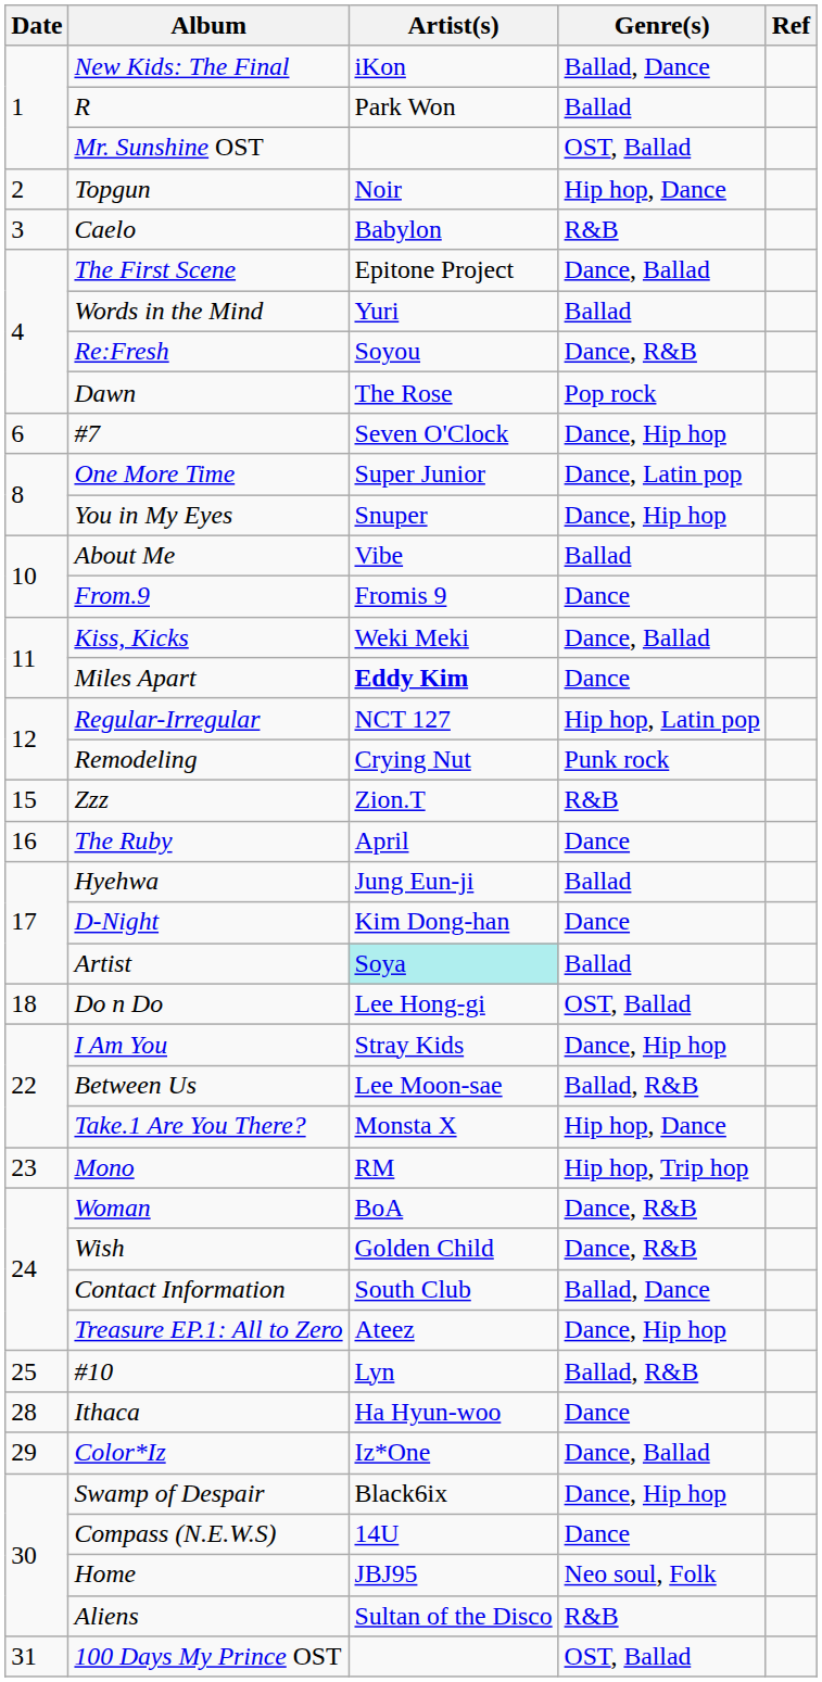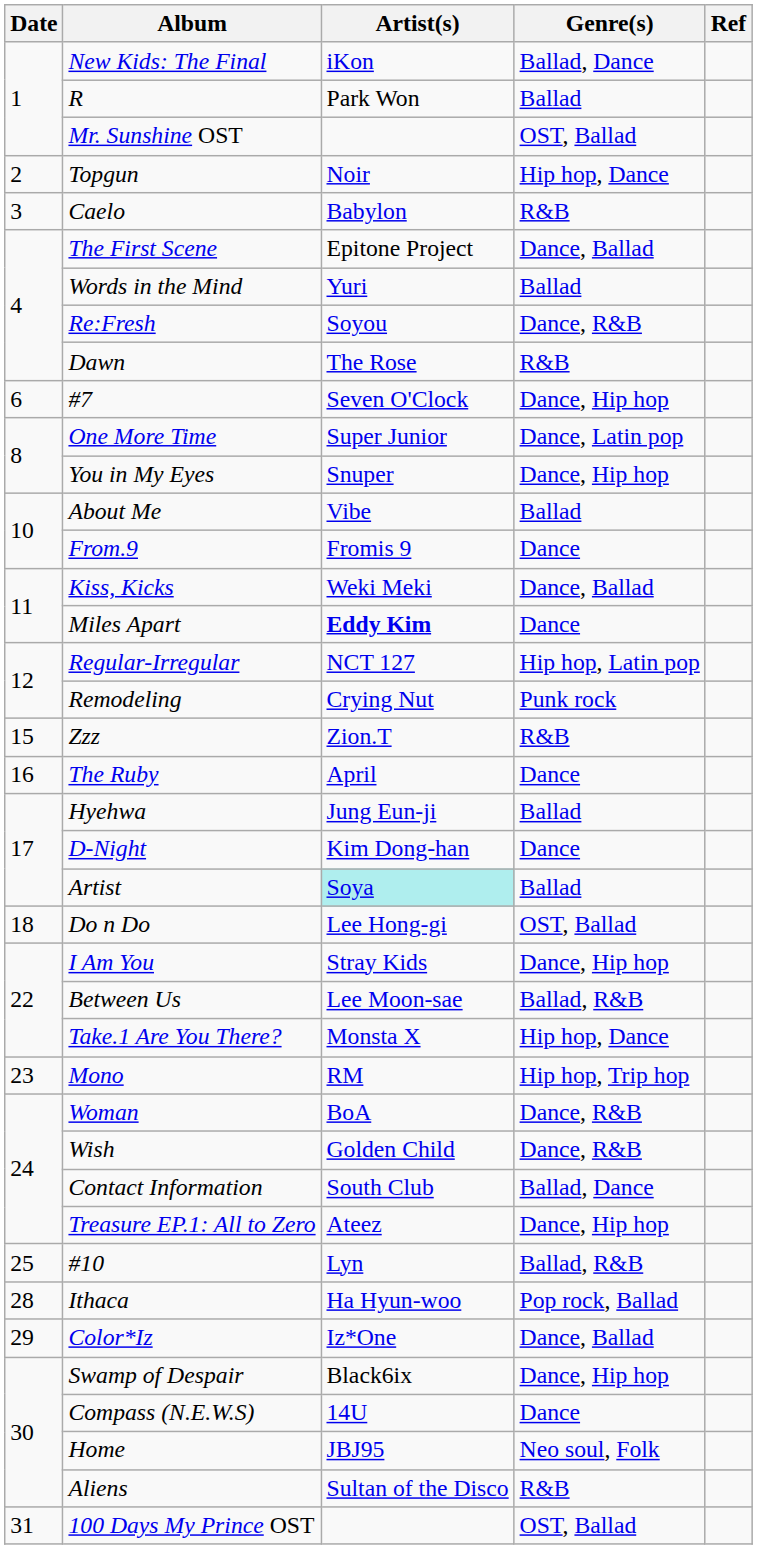Dawn | Genre(s): Pop rock -> R&B
Ithaca | Genre(s): Dance -> Pop rock, Ballad
